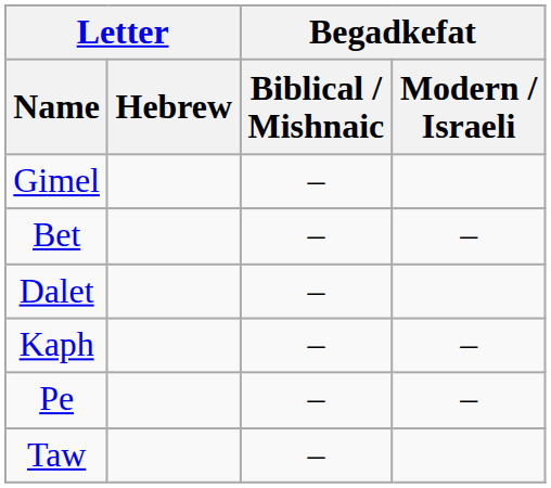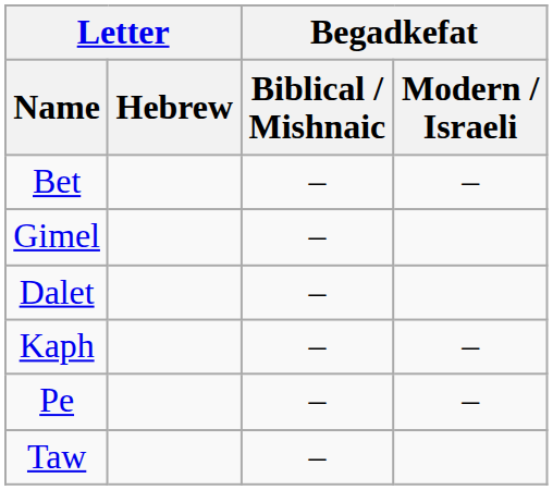rows swapped: Bet <-> Gimel
